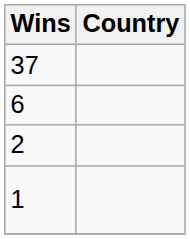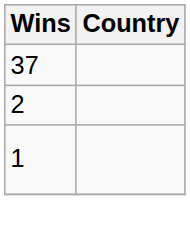- row: 6
